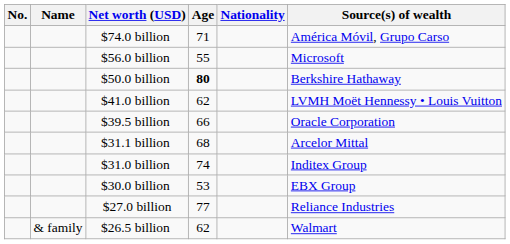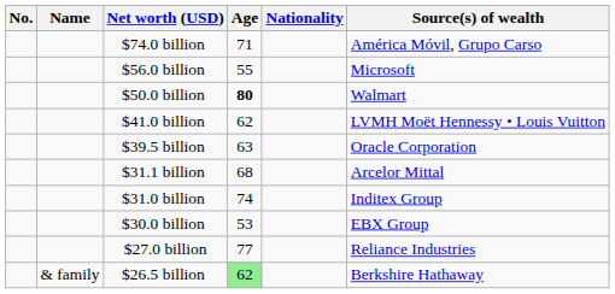$50.0 billion | Source(s) of wealth: Berkshire Hathaway -> Walmart
$39.5 billion | Age: 66 -> 63
$26.5 billion | Age: no background -> lightgreen background
$26.5 billion | Source(s) of wealth: Walmart -> Berkshire Hathaway
